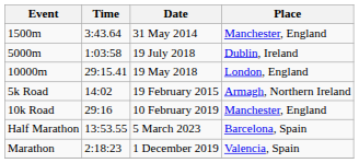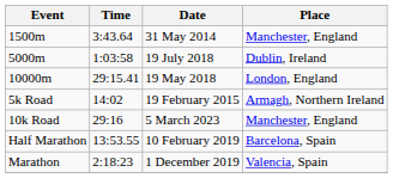10k Road | Date: 10 February 2019 -> 5 March 2023
Half Marathon | Date: 5 March 2023 -> 10 February 2019
